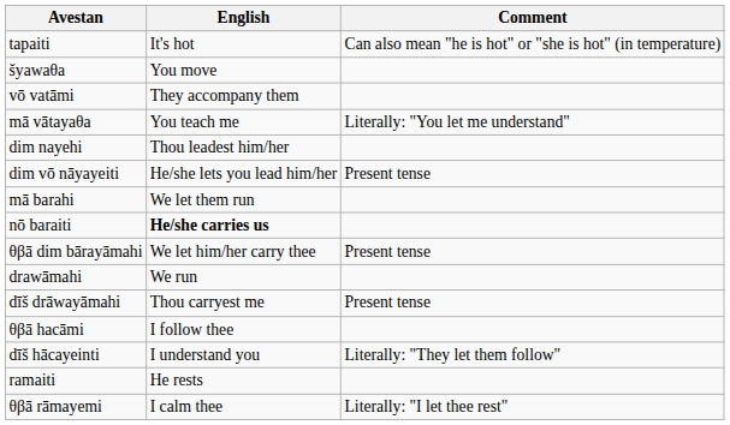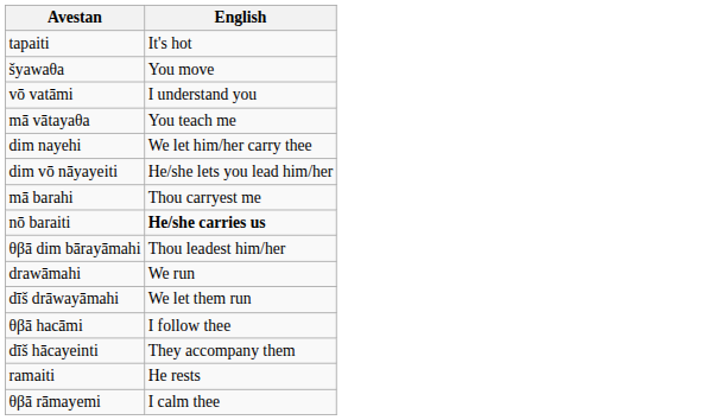- column: Comment | Can also mean "he is hot" or "she is hot" (in temperature) | Literally: "You let me understand" | Present tense | Present tense | Present tense | Literally: "They let them follow" | Literally: "I let thee rest"
vō vatāmi | English: They accompany them -> I understand you
dim nayehi | English: Thou leadest him/her -> We let him/her carry thee
mā barahi | English: We let them run -> Thou carryest me
θβā dim bārayāmahi | English: We let him/her carry thee -> Thou leadest him/her
dīš drāwayāmahi | English: Thou carryest me -> We let them run
dīš hācayeinti | English: I understand you -> They accompany them
